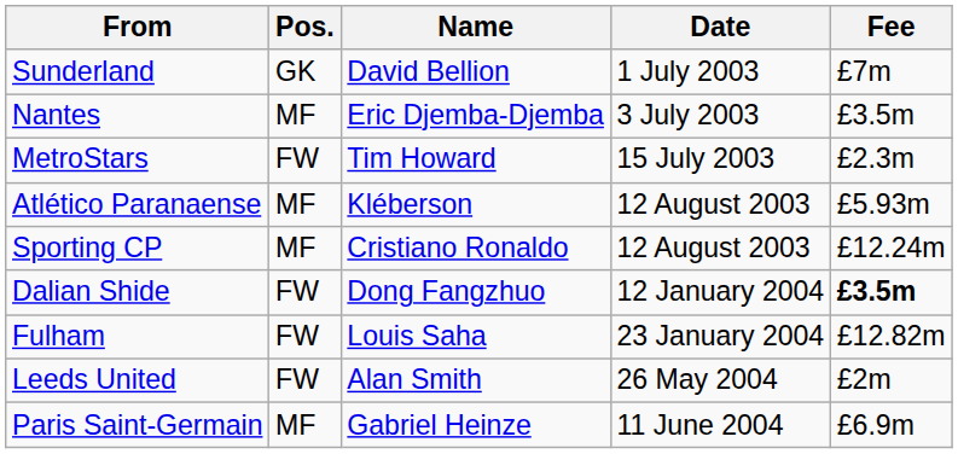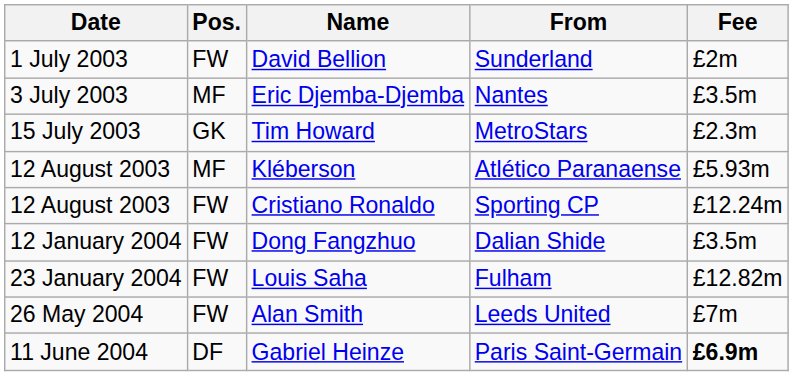columns swapped: Date <-> From
David Bellion | Pos.: GK -> FW
David Bellion | Fee: £7m -> £2m
Tim Howard | Pos.: FW -> GK
Cristiano Ronaldo | Pos.: MF -> FW
Dong Fangzhuo | Fee: bold -> normal
Alan Smith | Fee: £2m -> £7m
Gabriel Heinze | Pos.: MF -> DF
Gabriel Heinze | Fee: normal -> bold
